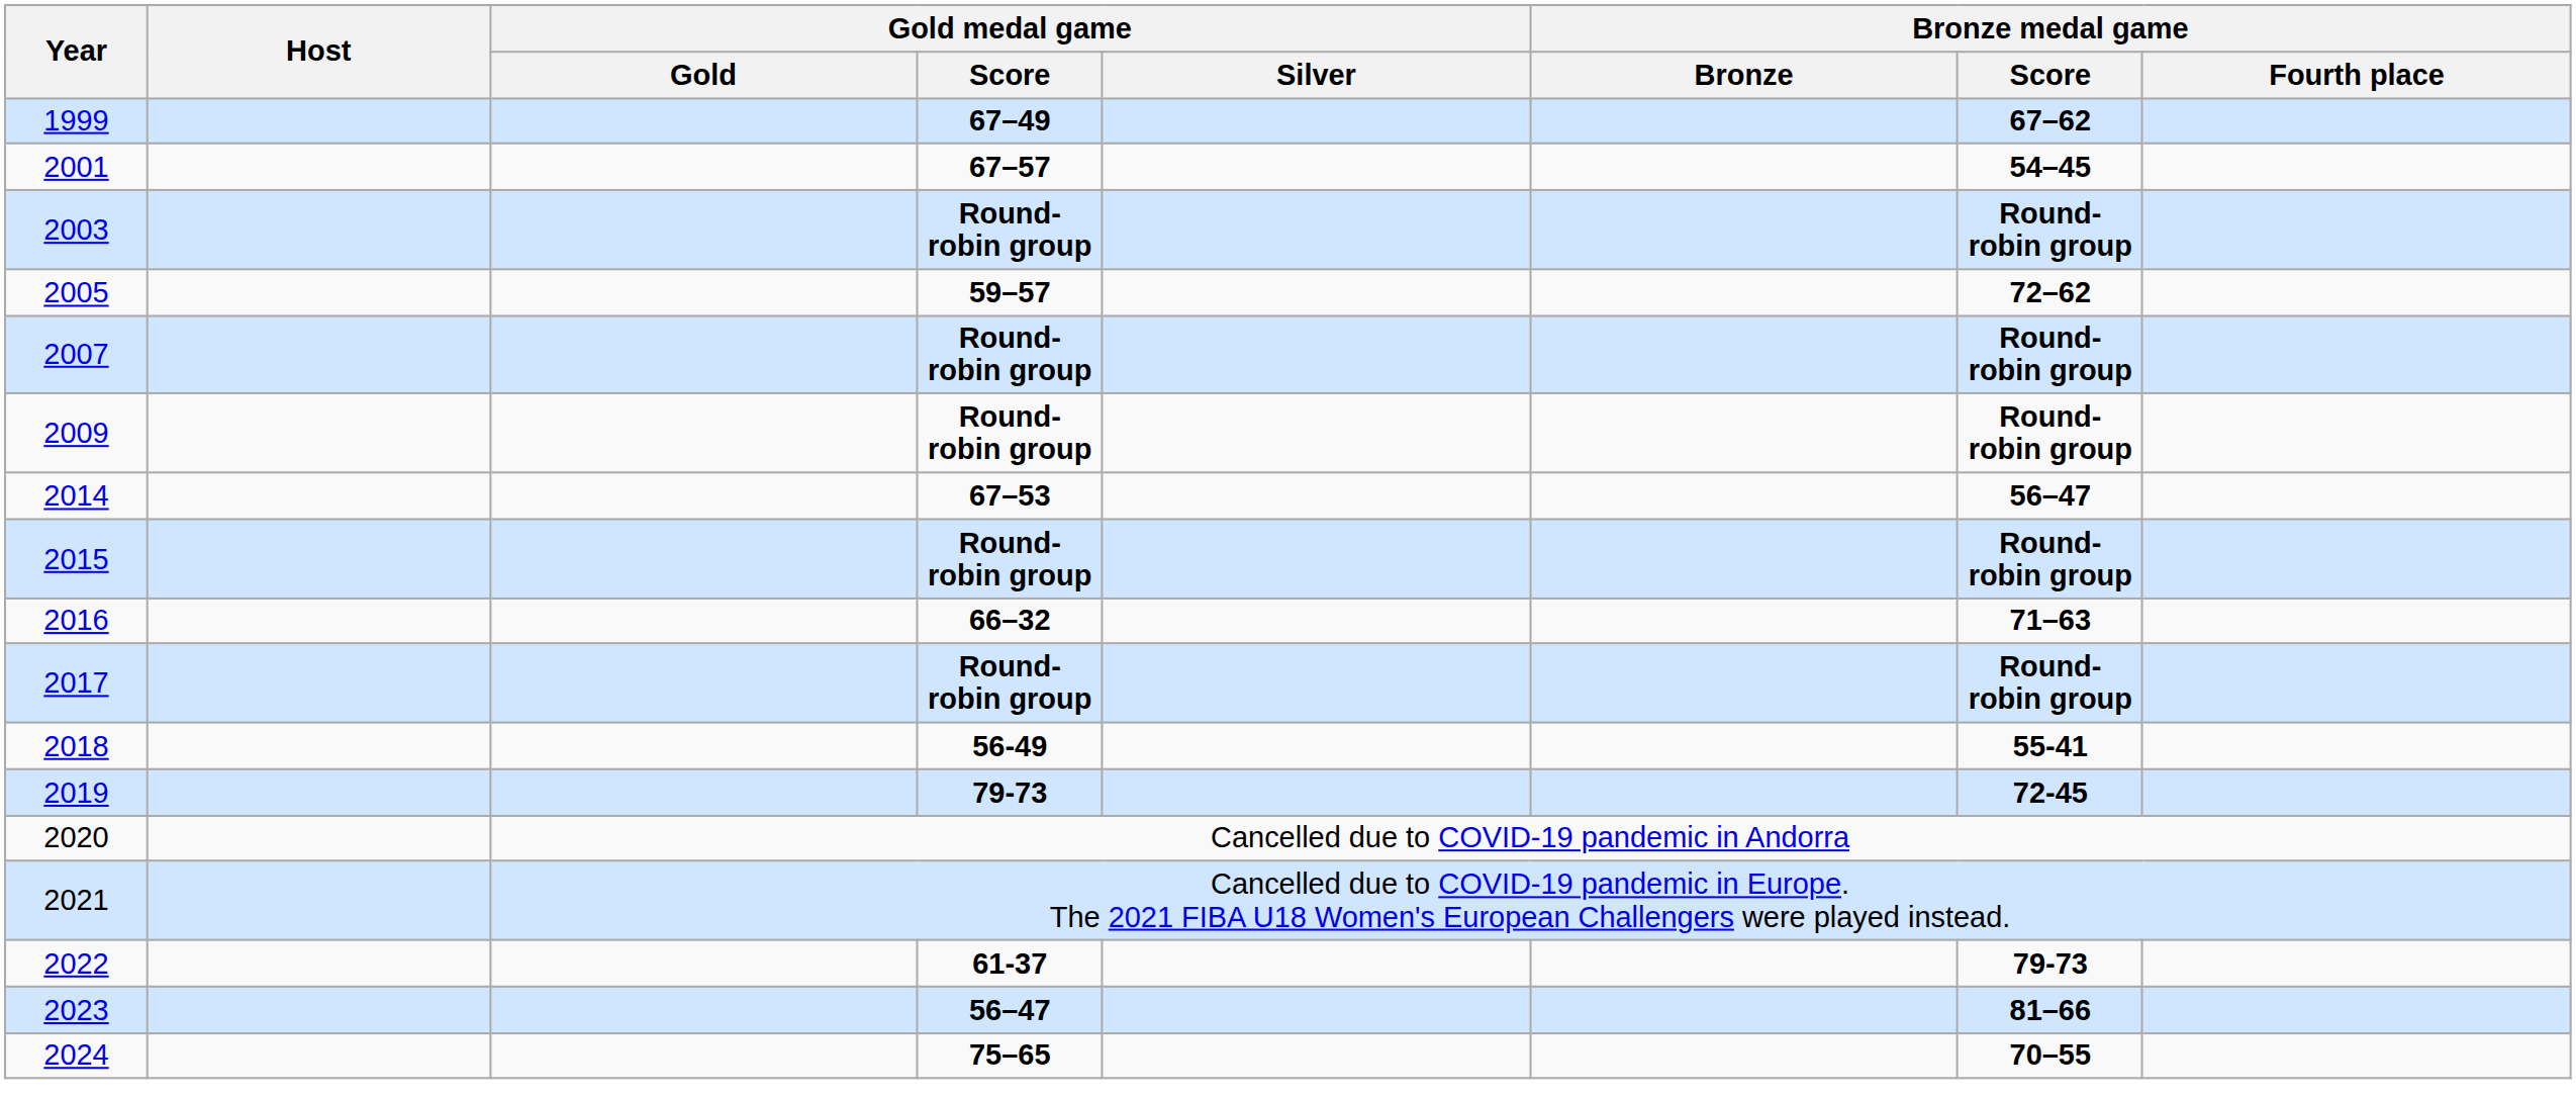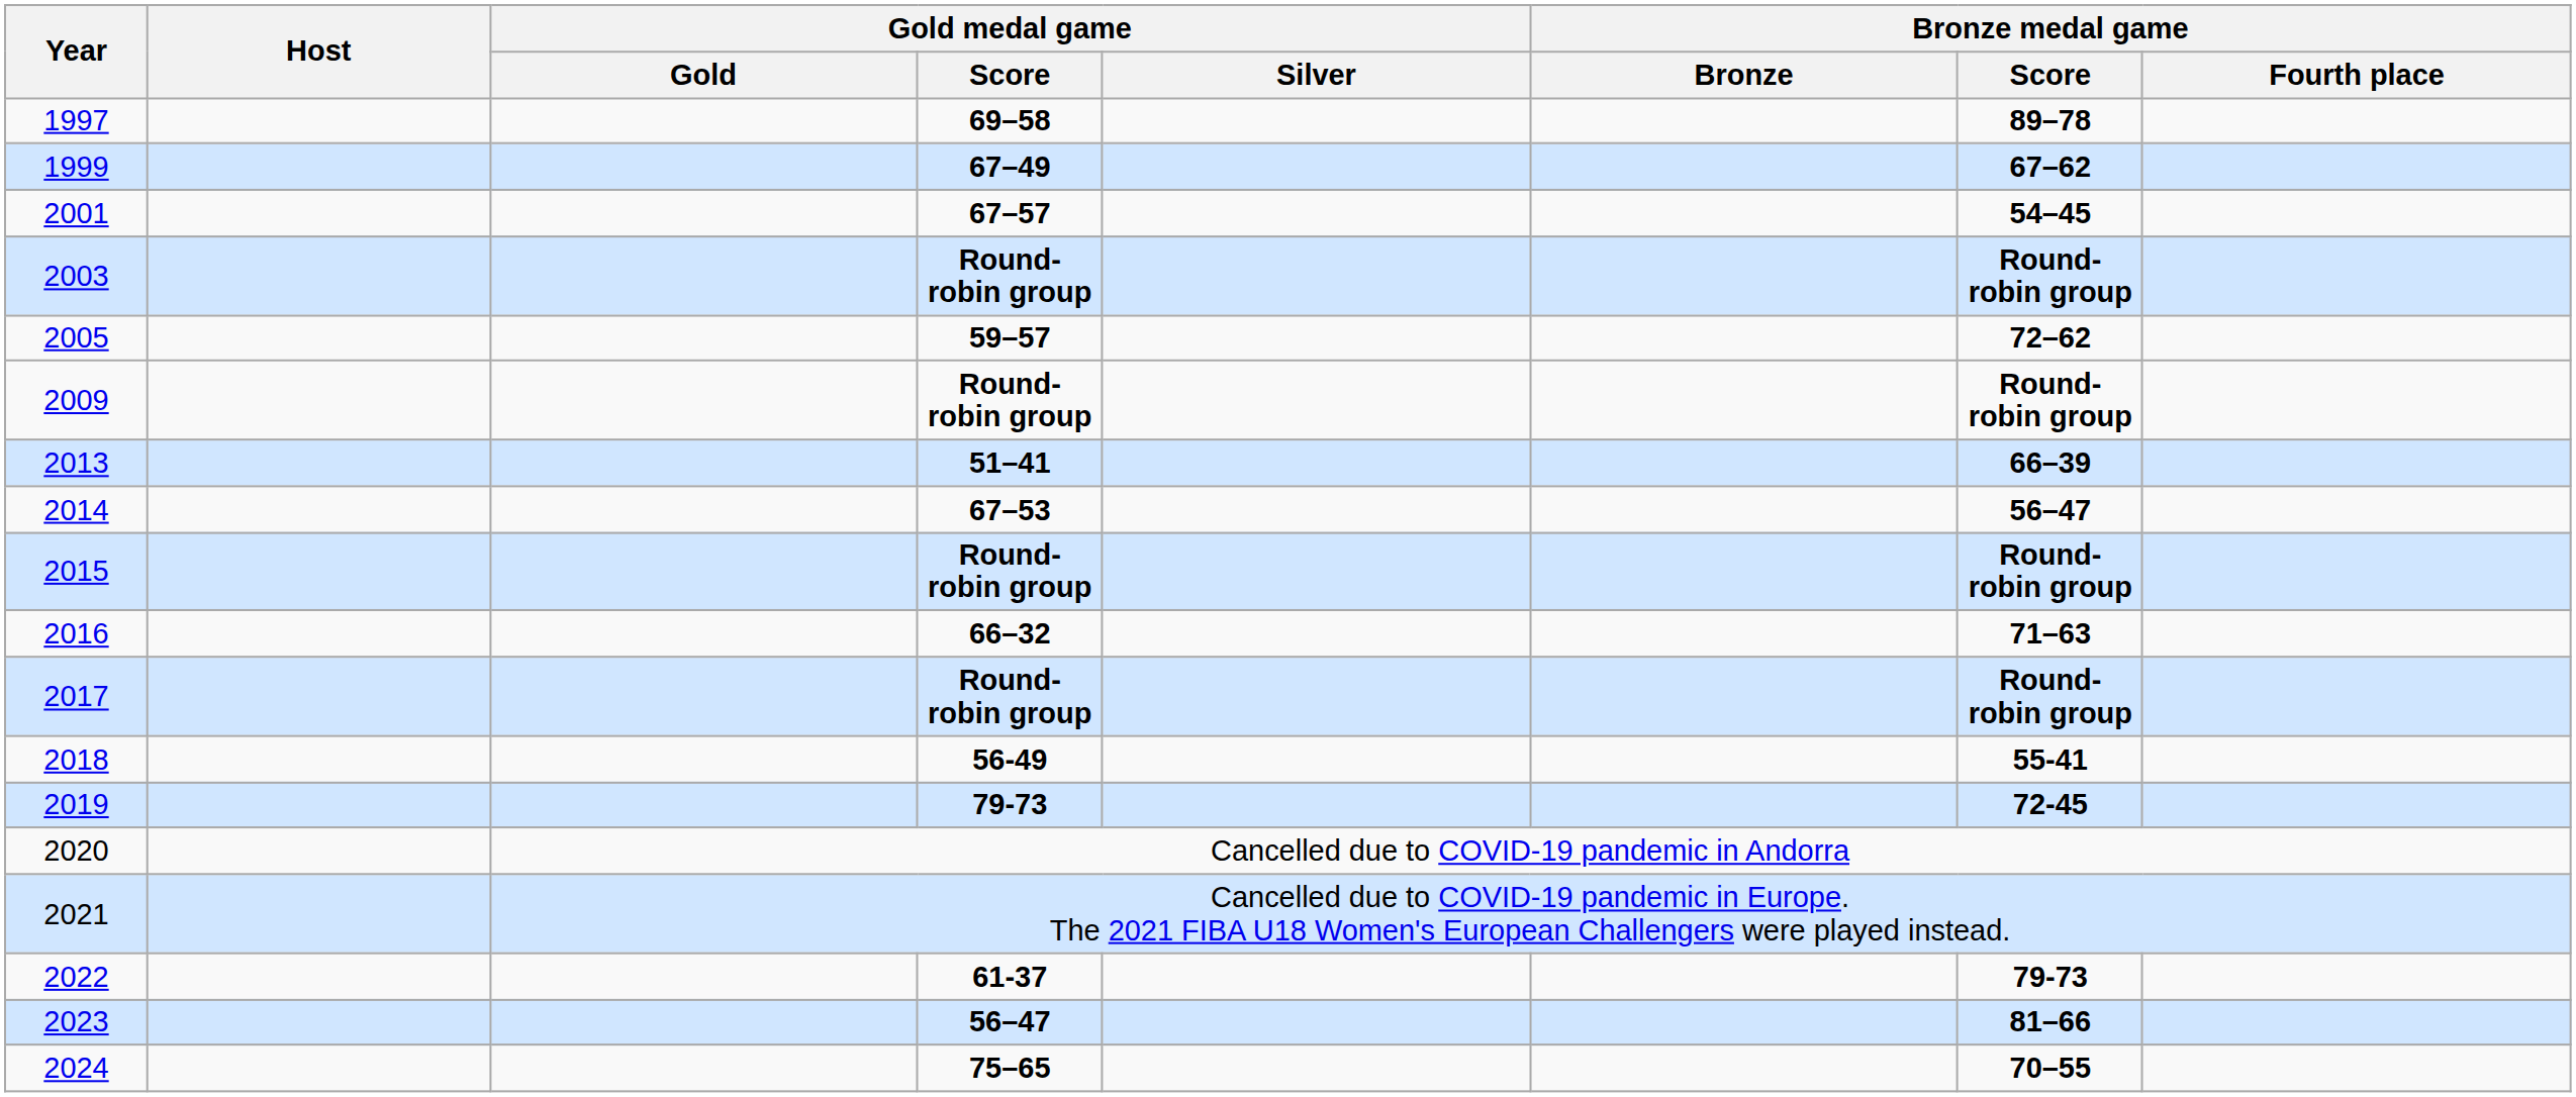+ row: 1997 | 69–58 | 89–78
- row: 2007 | Round-robin group | Round-robin group
+ row: 2013 | 51–41 | 66–39
